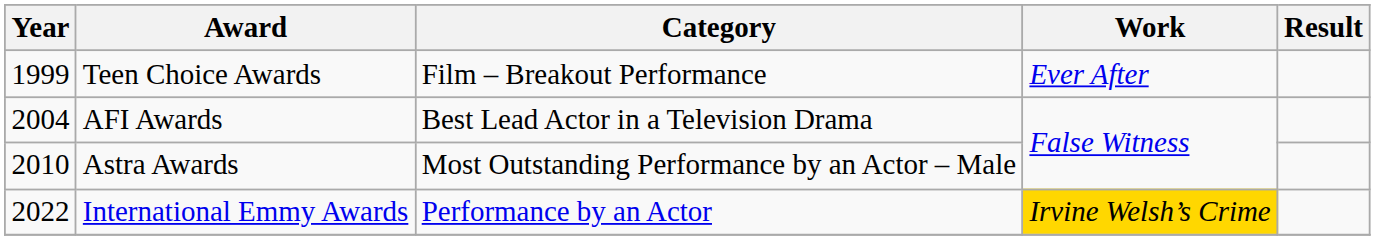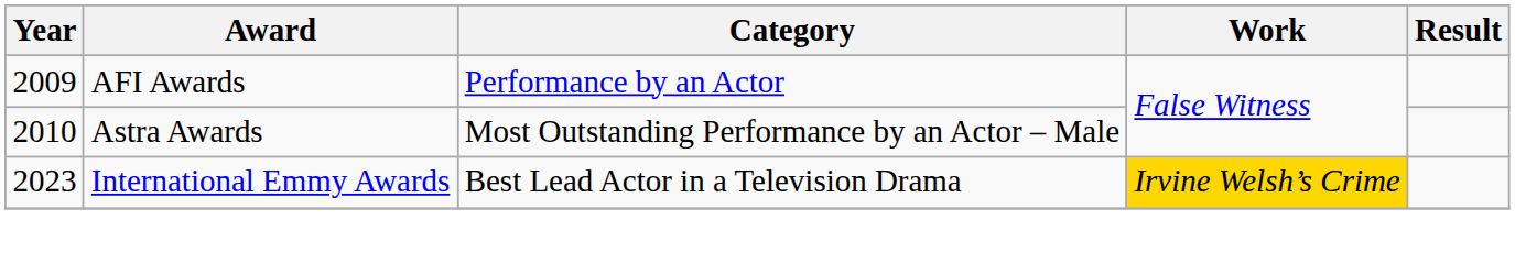- row: 1999 | Teen Choice Awards | Film – Breakout Performance | Ever After
AFI Awards | Year: 2004 -> 2009
AFI Awards | Category: Best Lead Actor in a Television Drama -> Performance by an Actor
International Emmy Awards | Year: 2022 -> 2023
International Emmy Awards | Category: Performance by an Actor -> Best Lead Actor in a Television Drama
